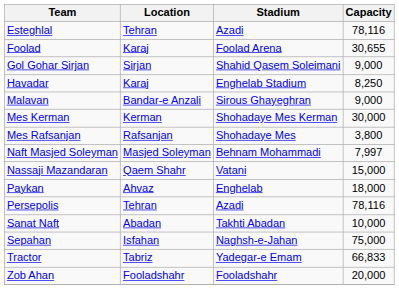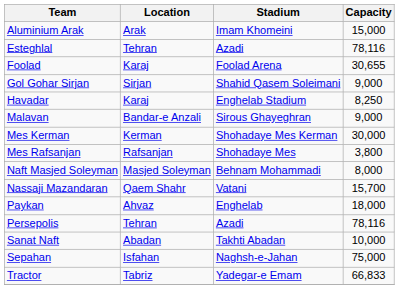+ row: Aluminium Arak | Arak | Imam Khomeini | 15,000
Naft Masjed Soleyman | Capacity: 7,997 -> 8,000
Nassaji Mazandaran | Capacity: 15,000 -> 15,700
- row: Zob Ahan | Fooladshahr | Fooladshahr | 20,000
